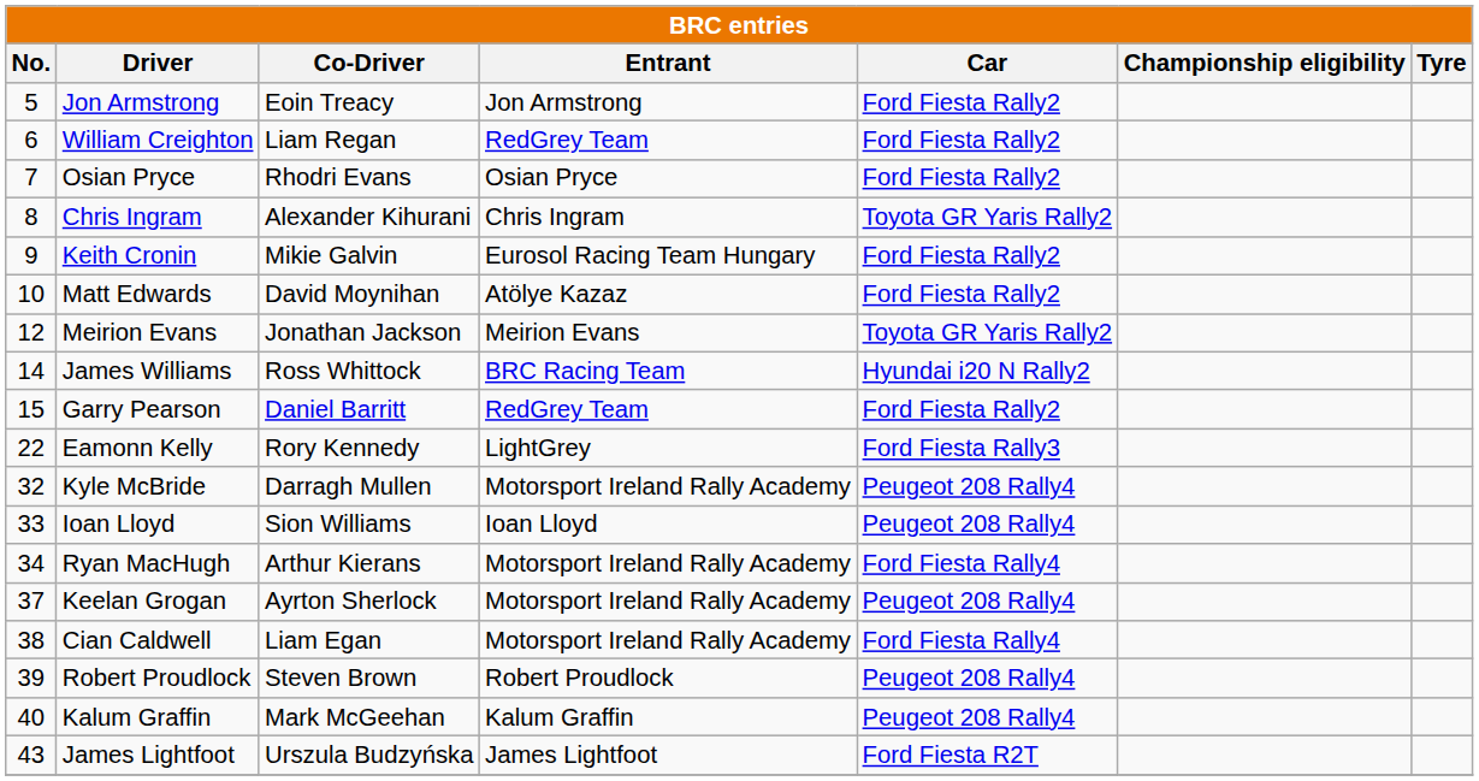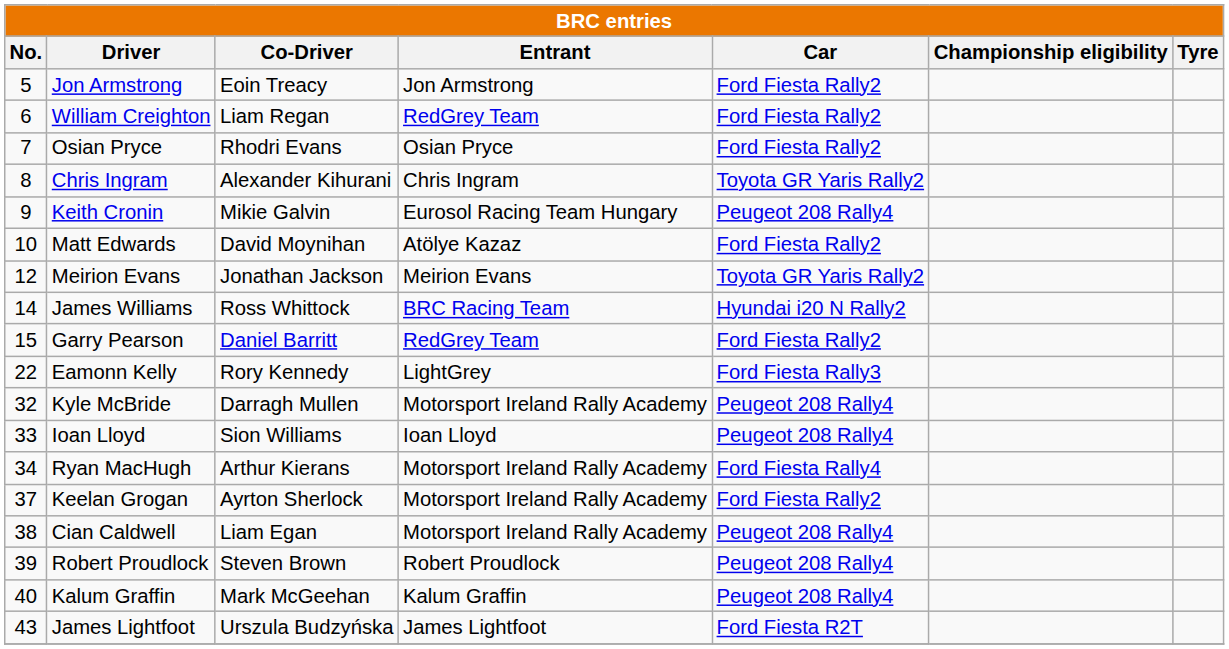Keith Cronin | Car: Ford Fiesta Rally2 -> Peugeot 208 Rally4
Keelan Grogan | Car: Peugeot 208 Rally4 -> Ford Fiesta Rally2
Cian Caldwell | Car: Ford Fiesta Rally4 -> Peugeot 208 Rally4
